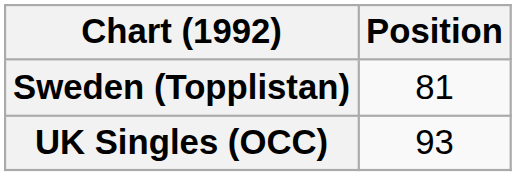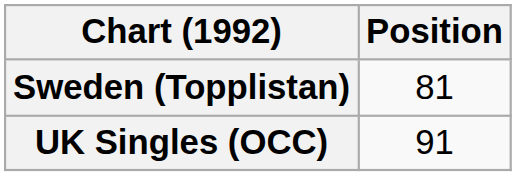UK Singles (OCC) | Position: 93 -> 91
